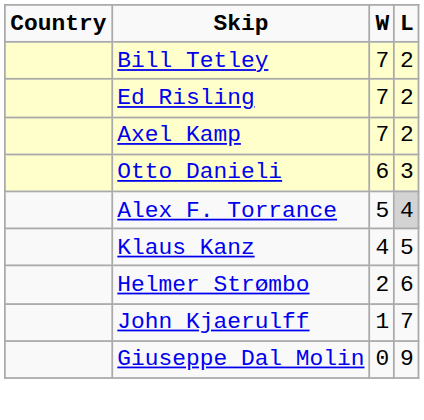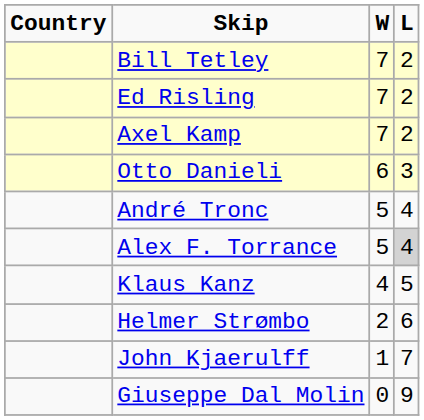+ row: André Tronc | 5 | 4
